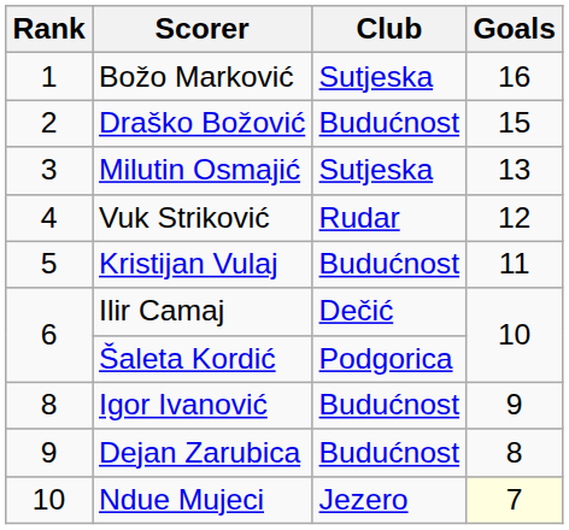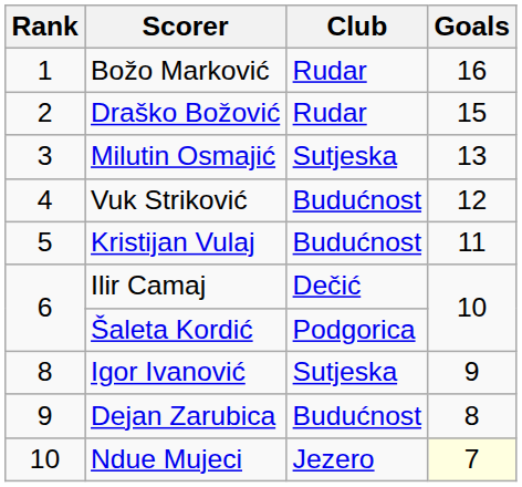Božo Marković | Club: Sutjeska -> Rudar
Draško Božović | Club: Budućnost -> Rudar
Vuk Striković | Club: Rudar -> Budućnost
Igor Ivanović | Club: Budućnost -> Sutjeska
